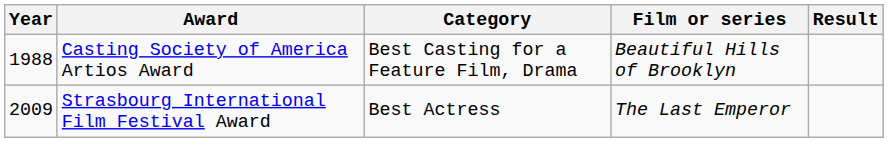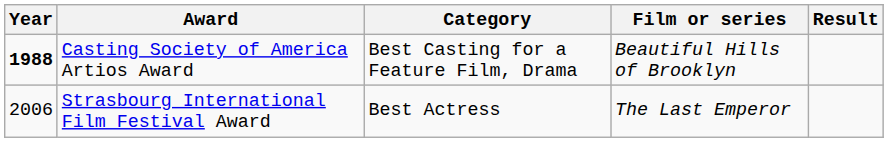Casting Society of America Artios Award | Year: normal -> bold
Strasbourg International Film Festival Award | Year: 2009 -> 2006
